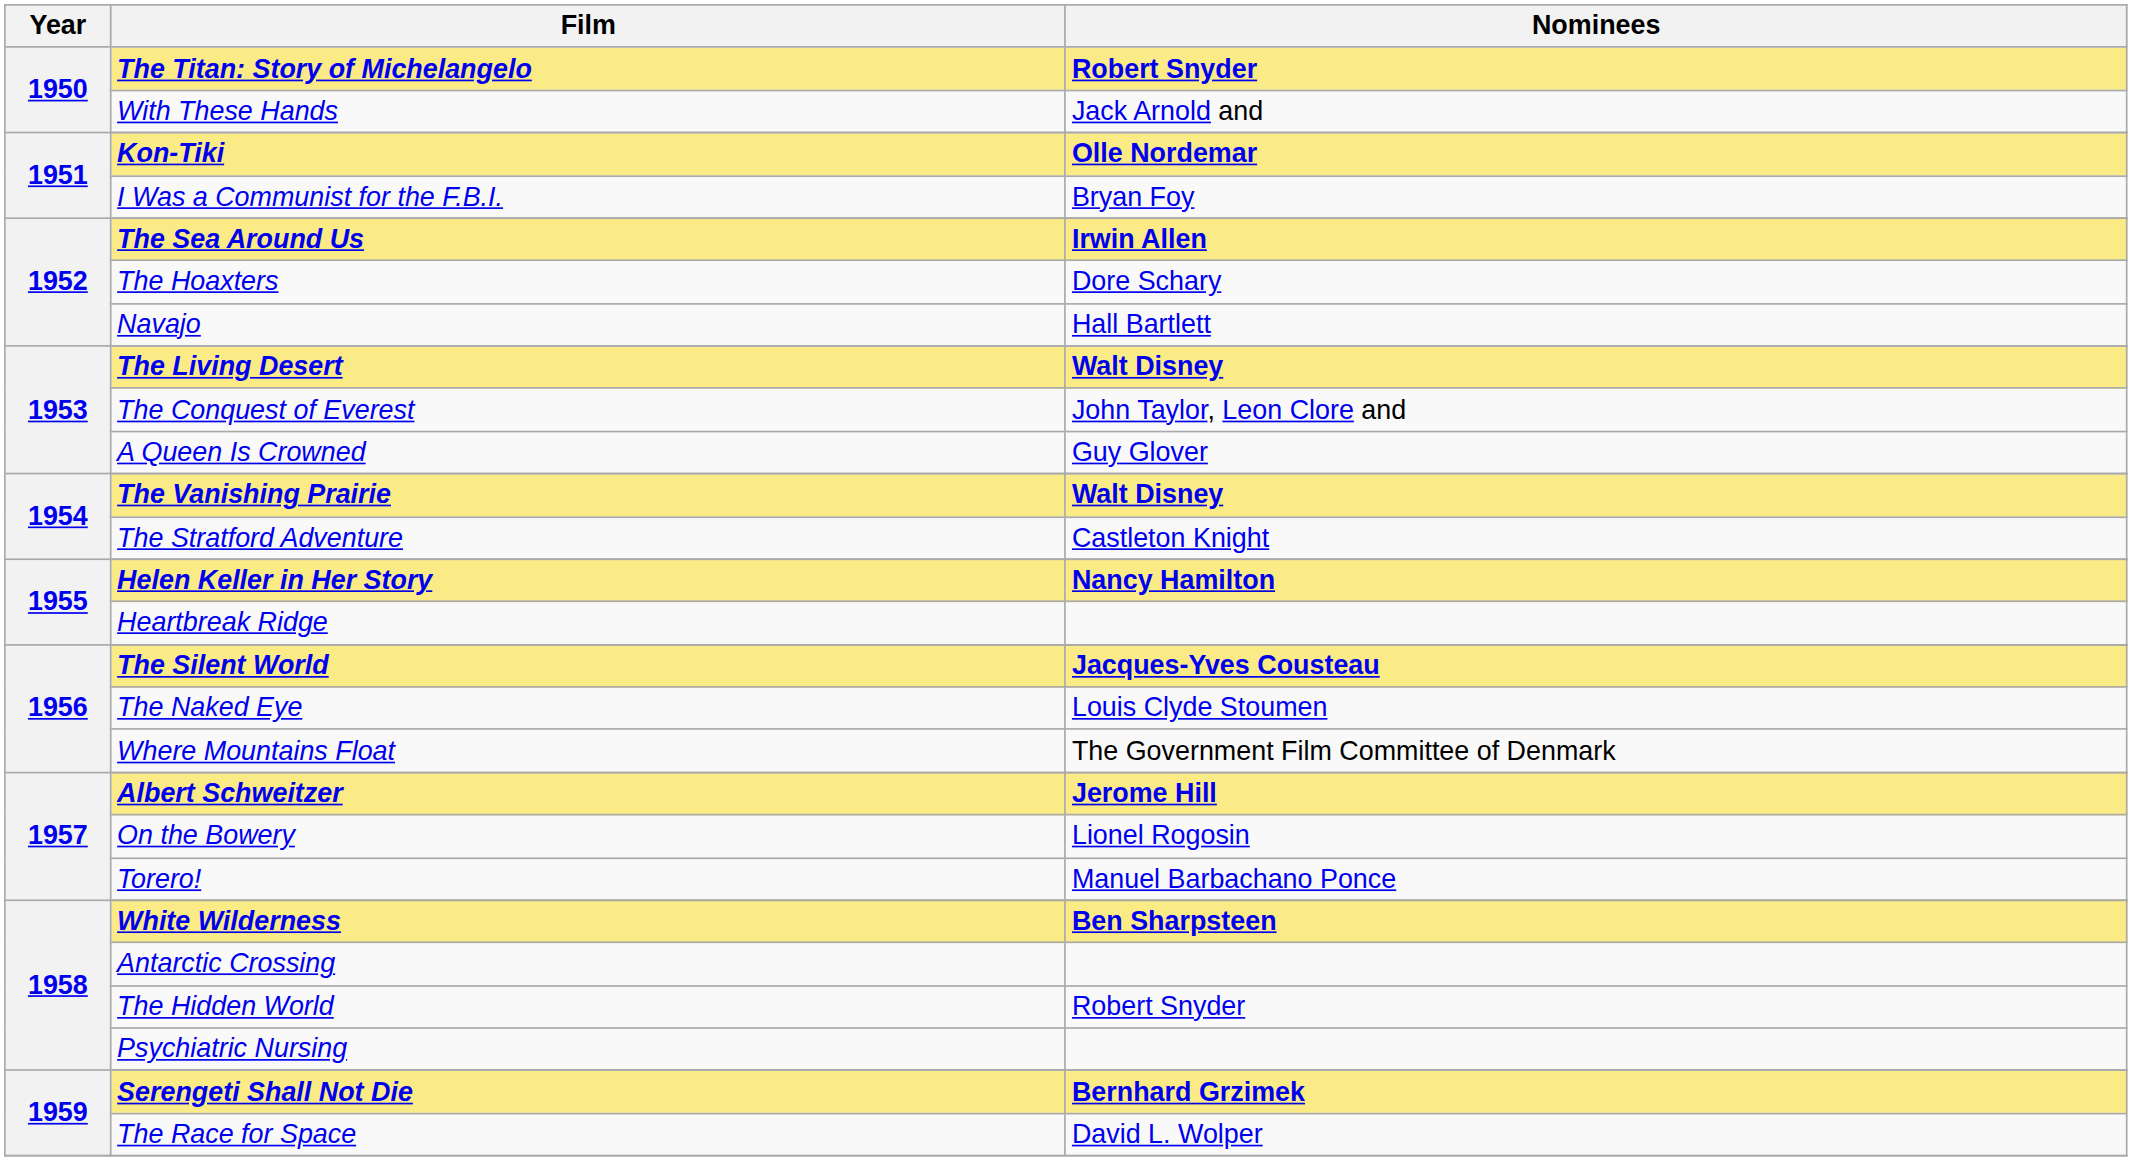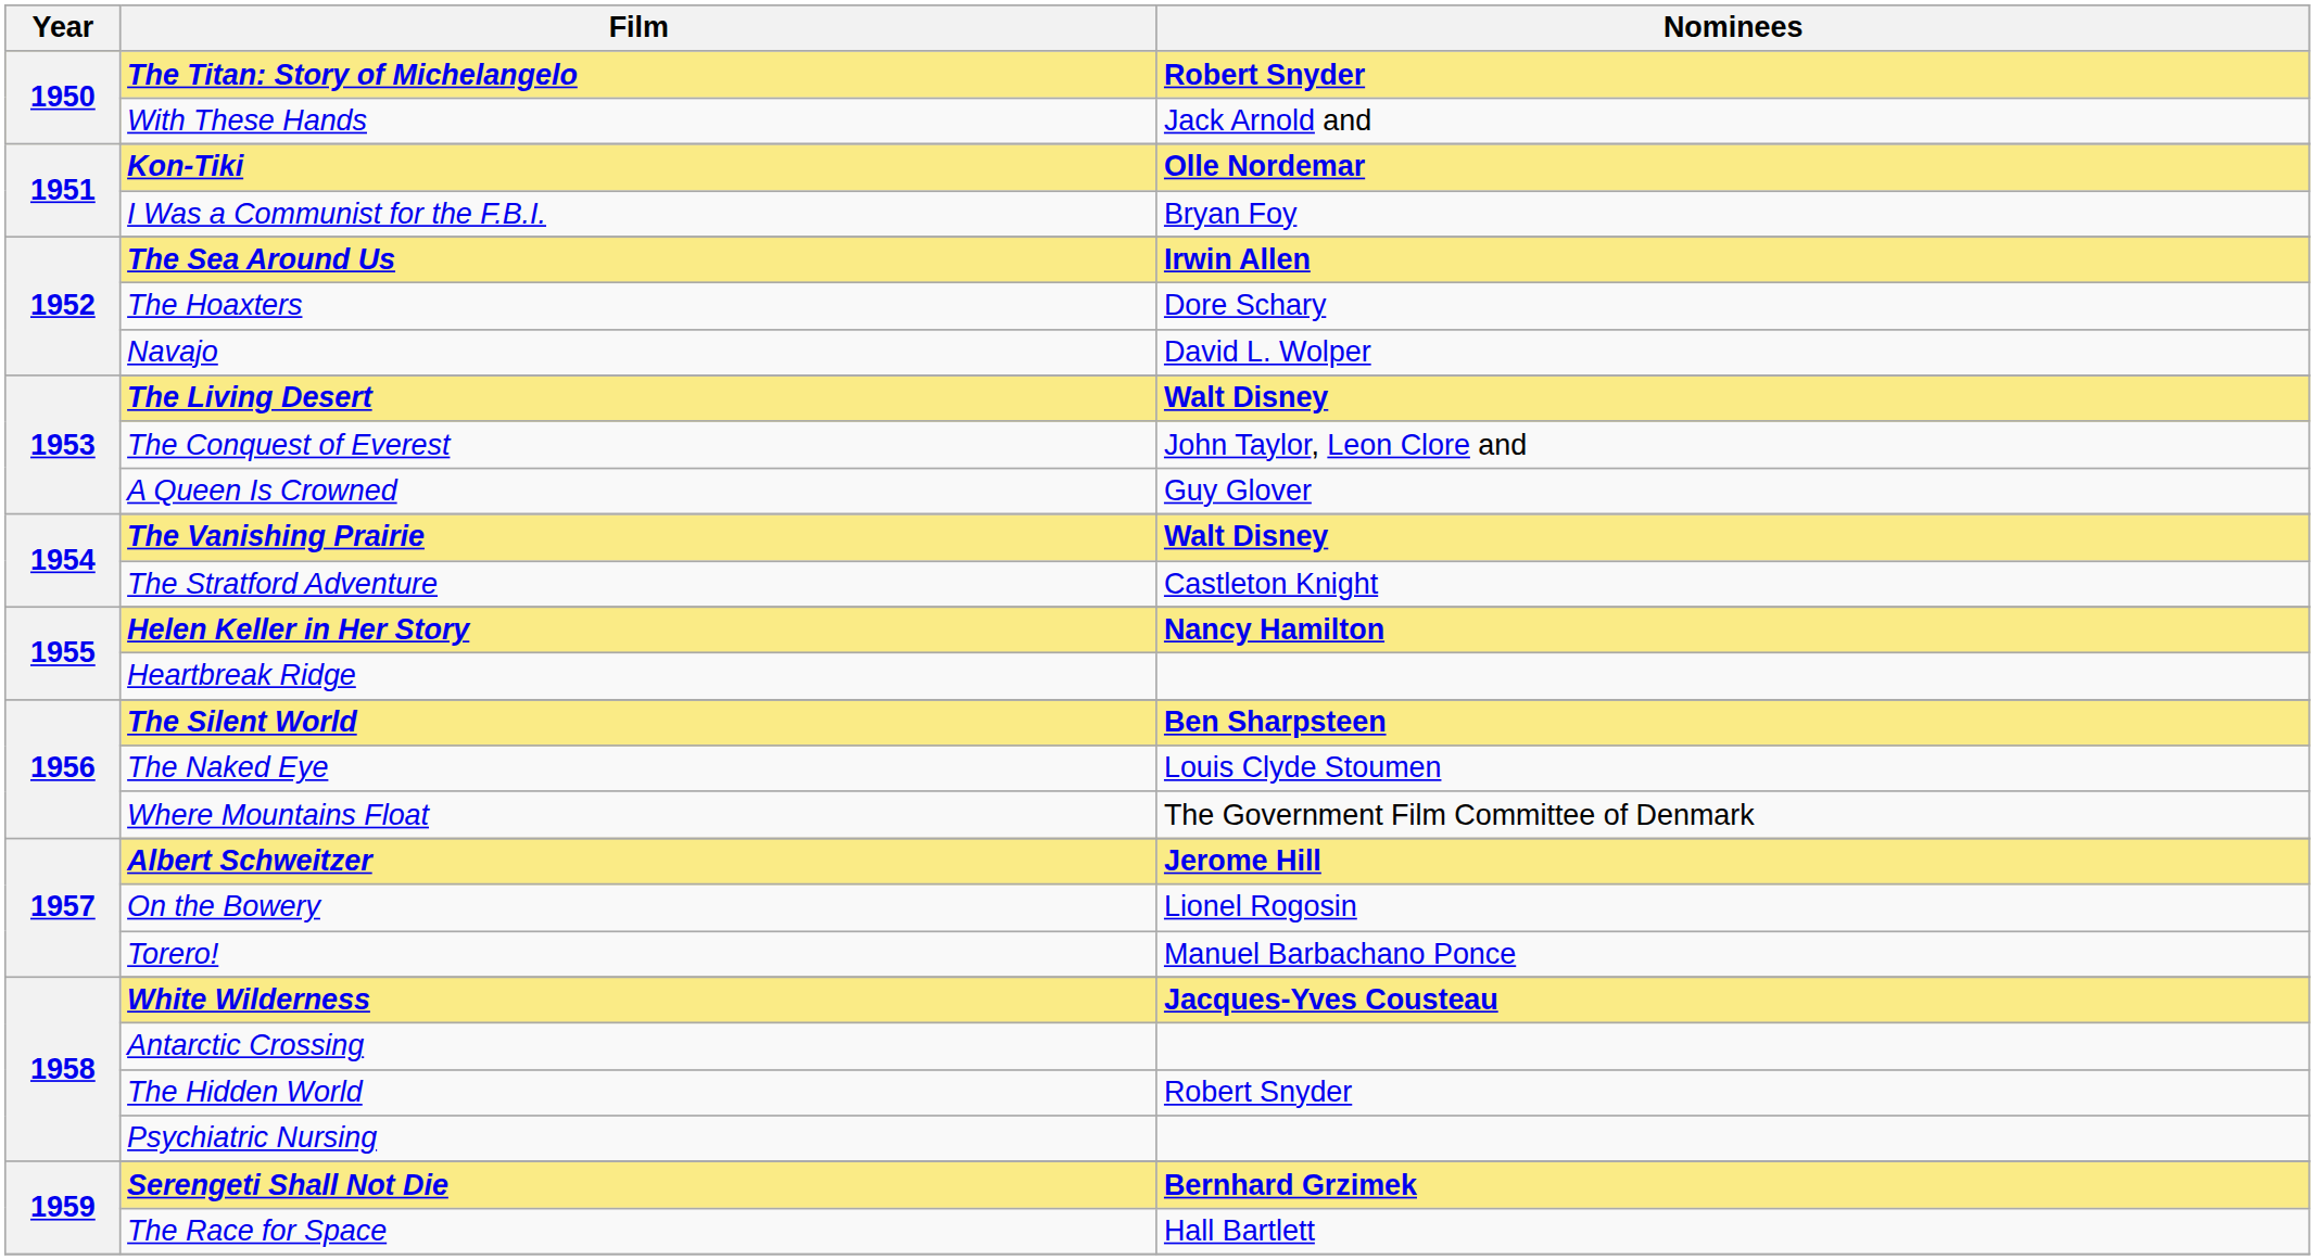Navajo | Nominees: Hall Bartlett -> David L. Wolper
The Silent World | Nominees: Jacques-Yves Cousteau -> Ben Sharpsteen
White Wilderness | Nominees: Ben Sharpsteen -> Jacques-Yves Cousteau
The Race for Space | Nominees: David L. Wolper -> Hall Bartlett
